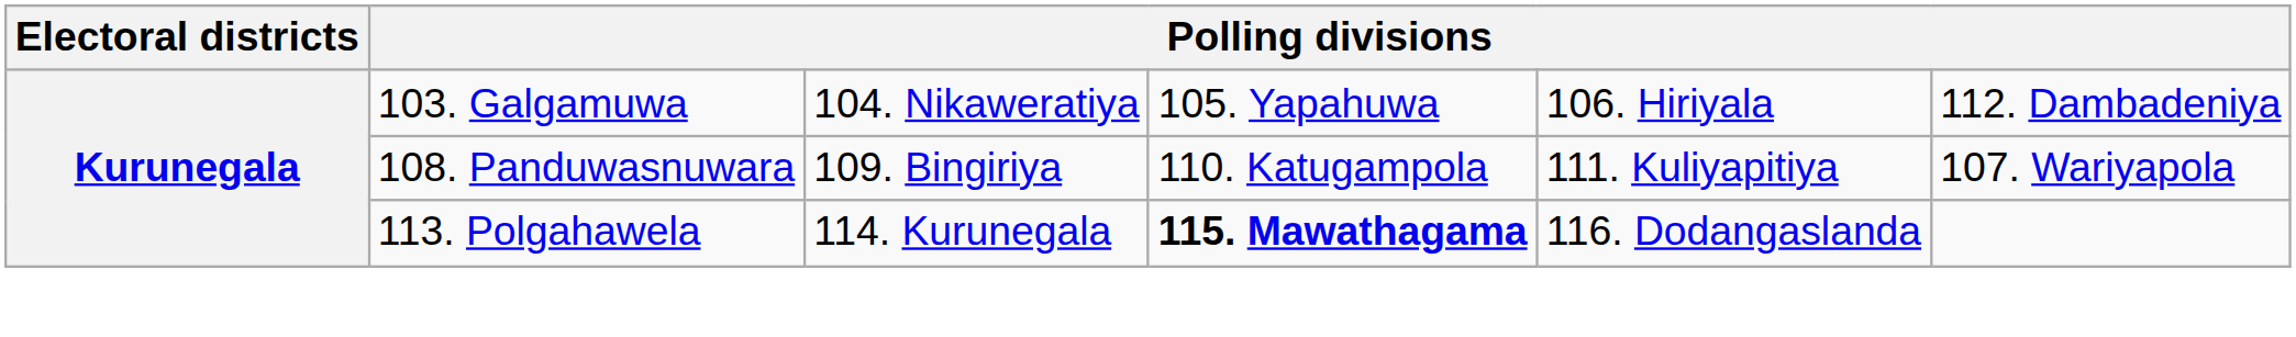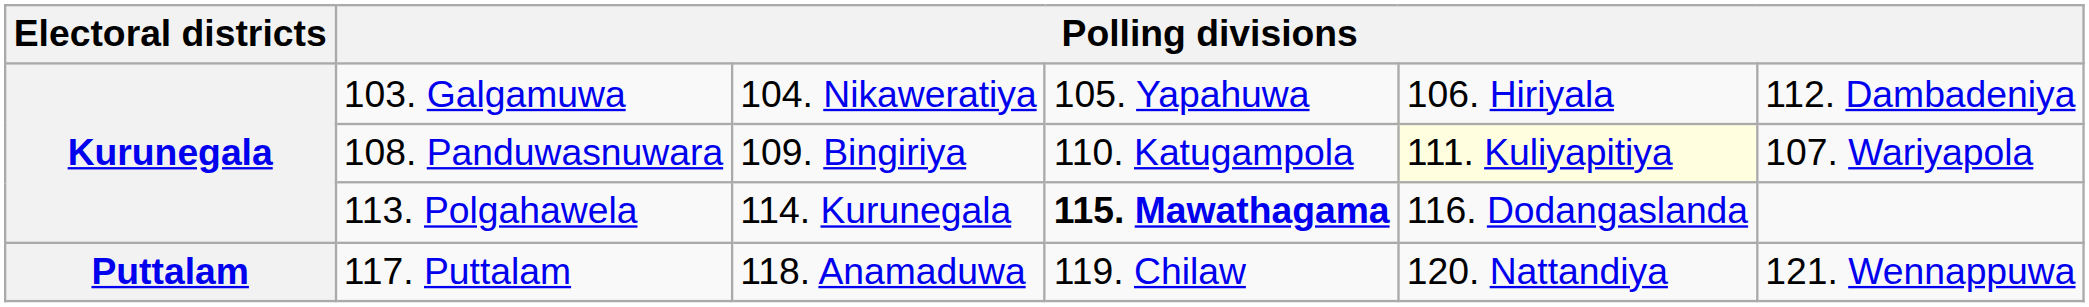108. Panduwasnuwara | column 5: no background -> lightyellow background
+ row: Puttalam | 117. Puttalam | 118. Anamaduwa | 119. Chilaw | 120. Nattandiya | 121. Wennappuwa
